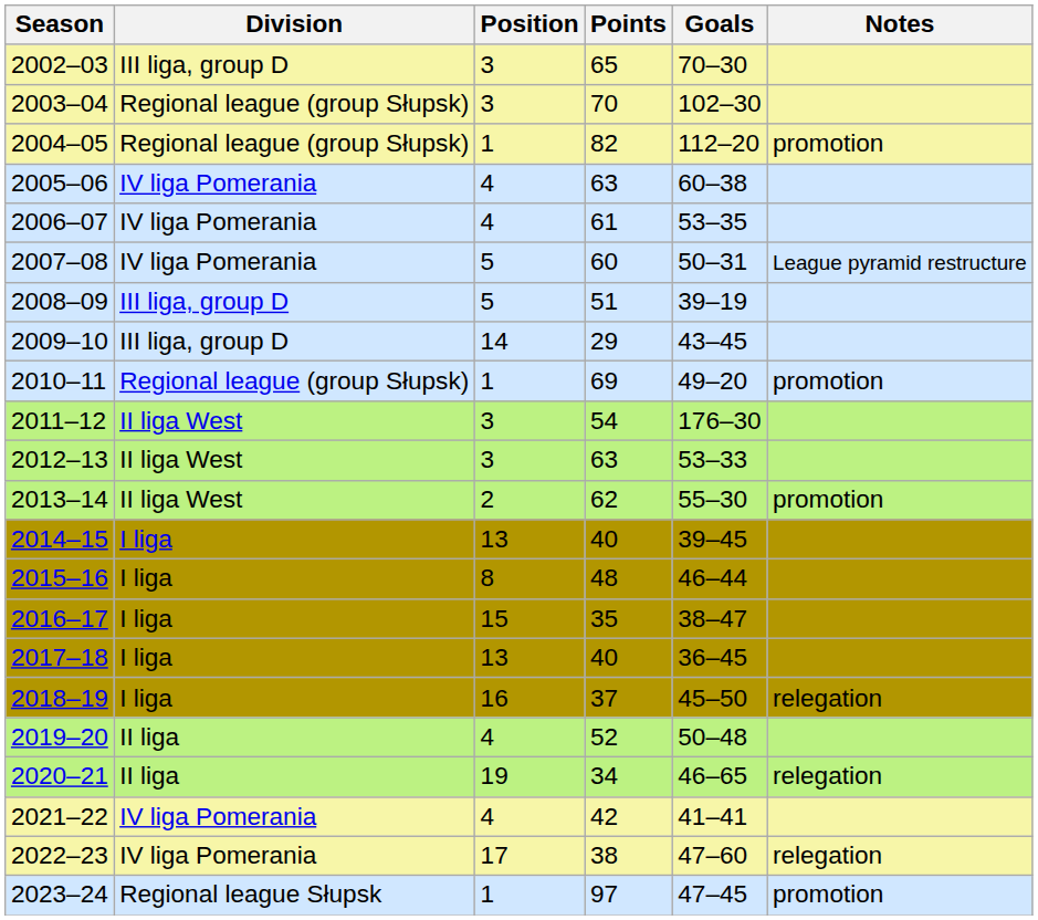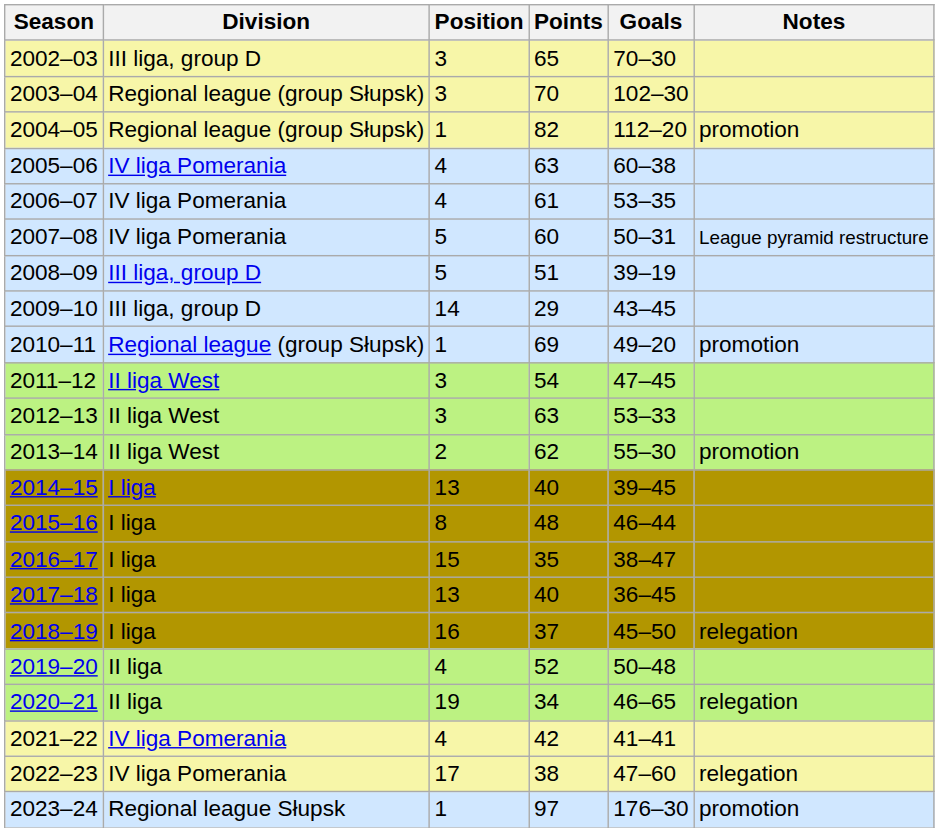2011–12 | Goals: 176–30 -> 47–45
2023–24 | Goals: 47–45 -> 176–30
